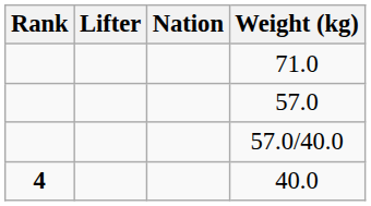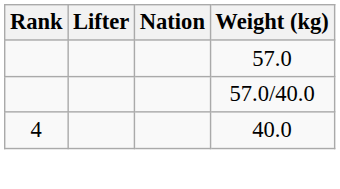- row: 71.0
40.0 | Rank: bold -> normal
